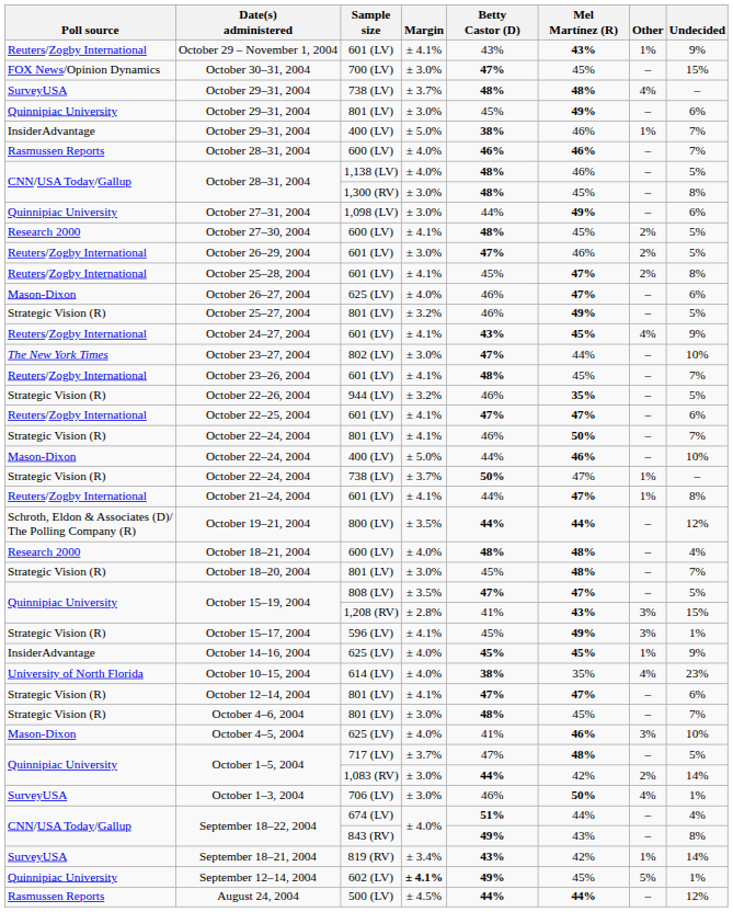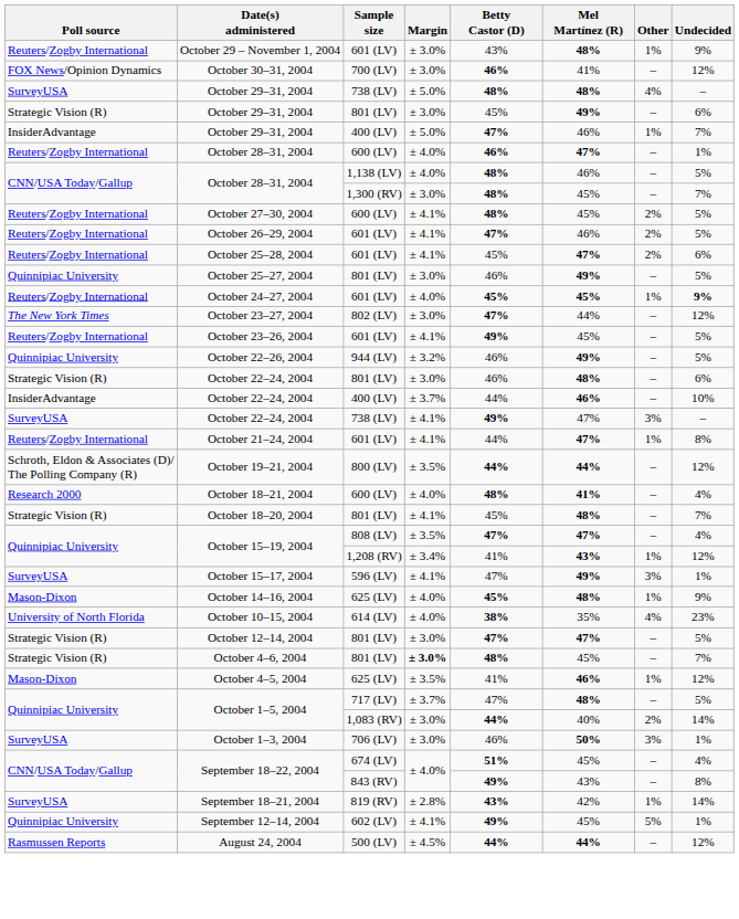October 29 – November 1, 2004 | Margin: ± 4.1% -> ± 3.0%
October 29 – November 1, 2004 | Mel Martínez (R): 43% -> 48%
October 30–31, 2004 | Betty Castor (D): 47% -> 46%
October 30–31, 2004 | Mel Martínez (R): 45% -> 41%
October 30–31, 2004 | Undecided: 15% -> 12%
October 29–31, 2004 / 738 (LV) | Margin: ± 3.7% -> ± 5.0%
October 29–31, 2004 / 801 (LV) | Poll source: Quinnipiac University -> Strategic Vision (R)
October 29–31, 2004 / 400 (LV) | Betty Castor (D): 38% -> 47%
October 28–31, 2004 / 600 (LV) | Poll source: Rasmussen Reports -> Reuters/Zogby International
October 28–31, 2004 / 600 (LV) | Mel Martínez (R): 46% -> 47%
October 28–31, 2004 / 600 (LV) | Undecided: 7% -> 1%
October 28–31, 2004 / 1,300 (RV) | Undecided: 8% -> 7%
- row: Quinnipiac University | October 27–31, 2004 | 1,098 (LV) | ± 3.0% | 44% | 49% | – | 6%
October 27–30, 2004 | Poll source: Research 2000 -> Reuters/Zogby International
October 26–29, 2004 | Margin: ± 3.0% -> ± 4.1%
October 25–28, 2004 | Undecided: 8% -> 6%
- row: Mason-Dixon | October 26–27, 2004 | 625 (LV) | ± 4.0% | 46% | 47% | – | 6%
October 25–27, 2004 | Poll source: Strategic Vision (R) -> Quinnipiac University
October 25–27, 2004 | Margin: ± 3.2% -> ± 3.0%
October 24–27, 2004 | Margin: ± 4.1% -> ± 4.0%
October 24–27, 2004 | Betty Castor (D): 43% -> 45%
October 24–27, 2004 | Other: 4% -> 1%
October 24–27, 2004 | Undecided: normal -> bold
October 23–27, 2004 | Undecided: 10% -> 12%
October 23–26, 2004 | Betty Castor (D): 48% -> 49%
October 23–26, 2004 | Undecided: 7% -> 5%
October 22–26, 2004 | Poll source: Strategic Vision (R) -> Quinnipiac University
October 22–26, 2004 | Mel Martínez (R): 35% -> 49%
- row: Reuters/Zogby International | October 22–25, 2004 | 601 (LV) | ± 4.1% | 47% | 47% | – | 6%
October 22–24, 2004 / 801 (LV) | Margin: ± 4.1% -> ± 3.0%
October 22–24, 2004 / 801 (LV) | Mel Martínez (R): 50% -> 48%
October 22–24, 2004 / 801 (LV) | Undecided: 7% -> 6%
October 22–24, 2004 / 400 (LV) | Poll source: Mason-Dixon -> InsiderAdvantage
October 22–24, 2004 / 400 (LV) | Margin: ± 5.0% -> ± 3.7%
October 22–24, 2004 / 738 (LV) | Poll source: Strategic Vision (R) -> SurveyUSA
October 22–24, 2004 / 738 (LV) | Margin: ± 3.7% -> ± 4.1%
October 22–24, 2004 / 738 (LV) | Betty Castor (D): 50% -> 49%
October 22–24, 2004 / 738 (LV) | Other: 1% -> 3%
October 18–21, 2004 | Mel Martínez (R): 48% -> 41%
October 18–20, 2004 | Margin: ± 3.0% -> ± 4.1%
October 15–19, 2004 / 808 (LV) | Undecided: 5% -> 4%
October 15–19, 2004 / 1,208 (RV) | Margin: ± 2.8% -> ± 3.4%
October 15–19, 2004 / 1,208 (RV) | Other: 3% -> 1%
October 15–19, 2004 / 1,208 (RV) | Undecided: 15% -> 12%
October 15–17, 2004 | Poll source: Strategic Vision (R) -> SurveyUSA
October 15–17, 2004 | Betty Castor (D): 45% -> 47%
October 14–16, 2004 | Poll source: InsiderAdvantage -> Mason-Dixon
October 14–16, 2004 | Mel Martínez (R): 45% -> 48%
October 12–14, 2004 | Margin: ± 4.1% -> ± 3.0%
October 12–14, 2004 | Undecided: 6% -> 5%
October 4–6, 2004 | Margin: normal -> bold
October 4–5, 2004 | Margin: ± 4.0% -> ± 3.5%
October 4–5, 2004 | Other: 3% -> 1%
October 4–5, 2004 | Undecided: 10% -> 12%
October 1–5, 2004 / 1,083 (RV) | Mel Martínez (R): 42% -> 40%
October 1–3, 2004 | Other: 4% -> 3%
September 18–22, 2004 / 674 (LV) | Mel Martínez (R): 44% -> 45%
September 18–21, 2004 | Margin: ± 3.4% -> ± 2.8%
September 12–14, 2004 | Margin: bold -> normal
